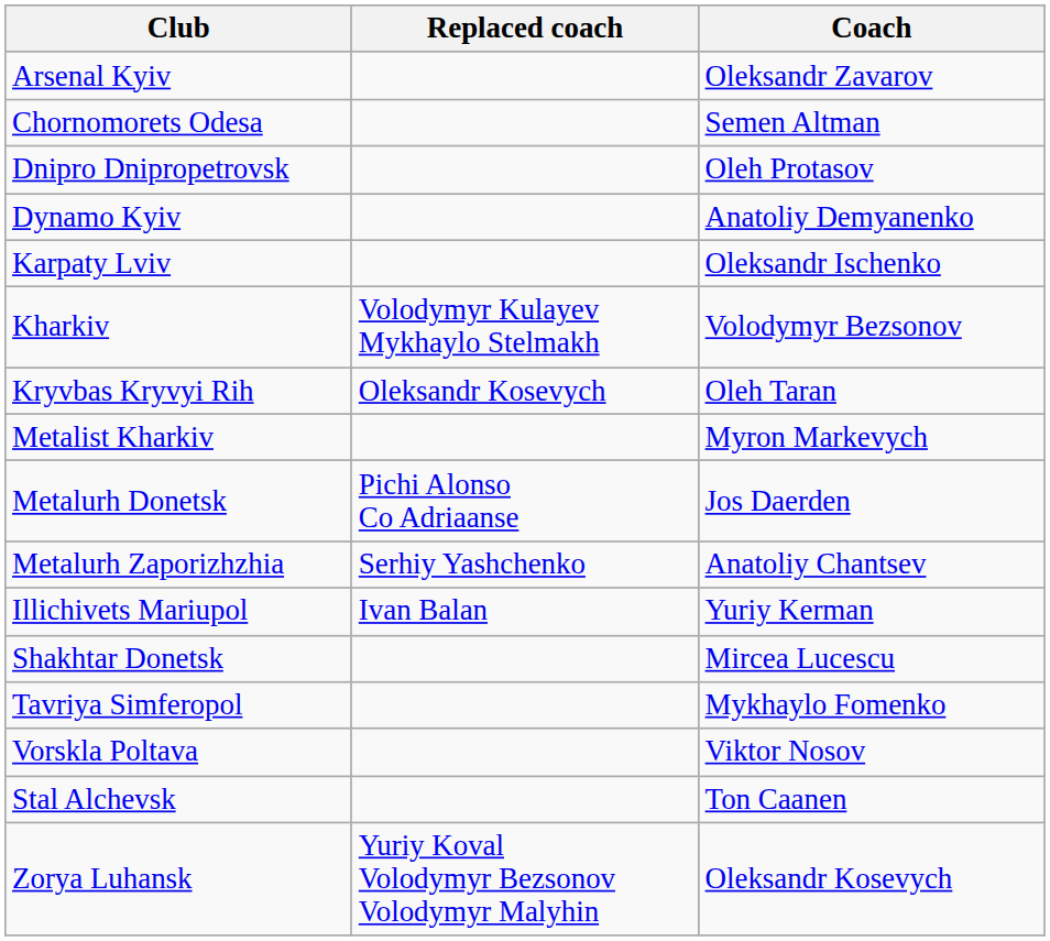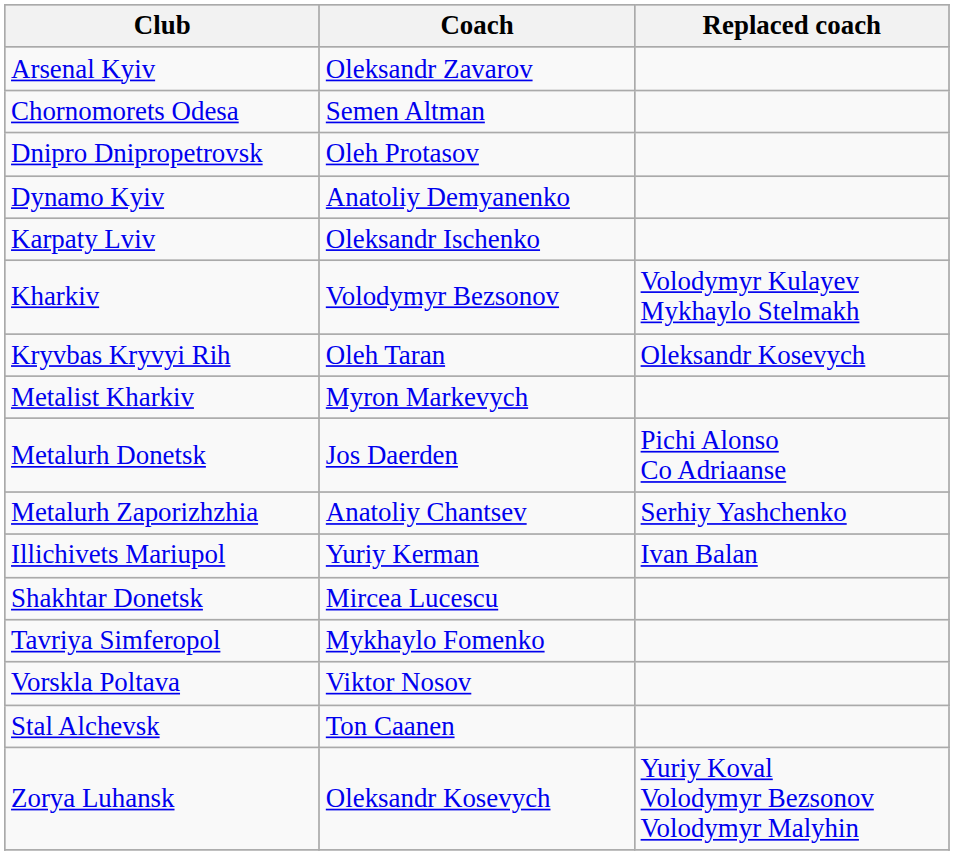columns swapped: Coach <-> Replaced coach
